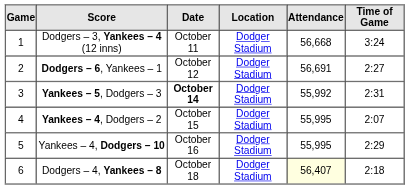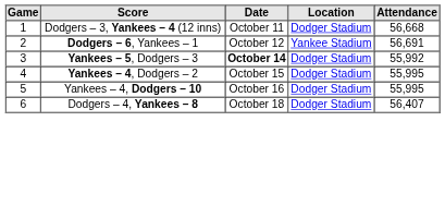- column: Time of Game | 3:24 | 2:27 | 2:31 | 2:07 | 2:29 | 2:18
Dodgers – 6, Yankees – 1 | Location: Dodger Stadium -> Yankee Stadium
Dodgers – 4, Yankees – 8 | Attendance: lightyellow background -> no background
